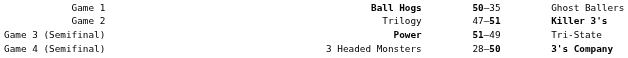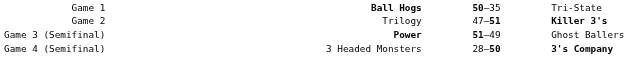Game 1 | column 4: Ghost Ballers -> Tri-State
Game 3 (Semifinal) | column 4: Tri-State -> Ghost Ballers
